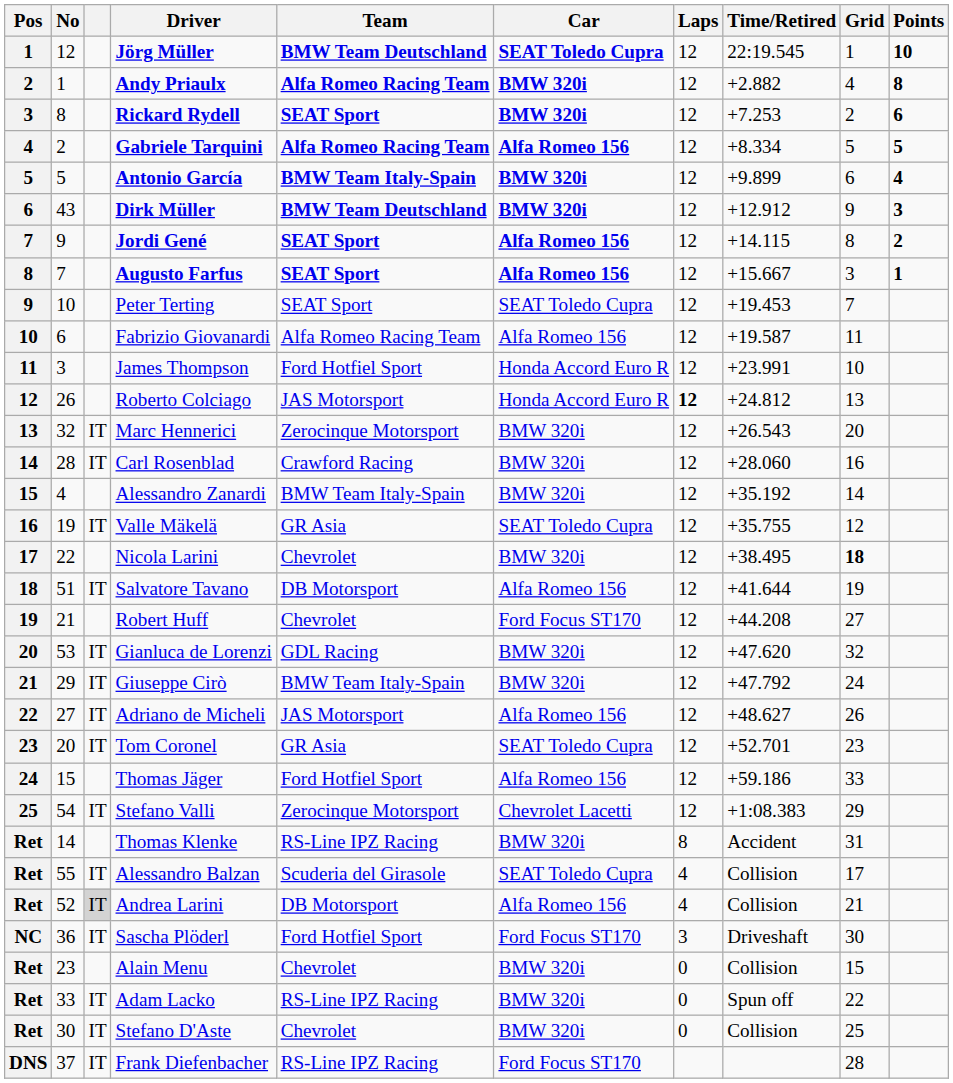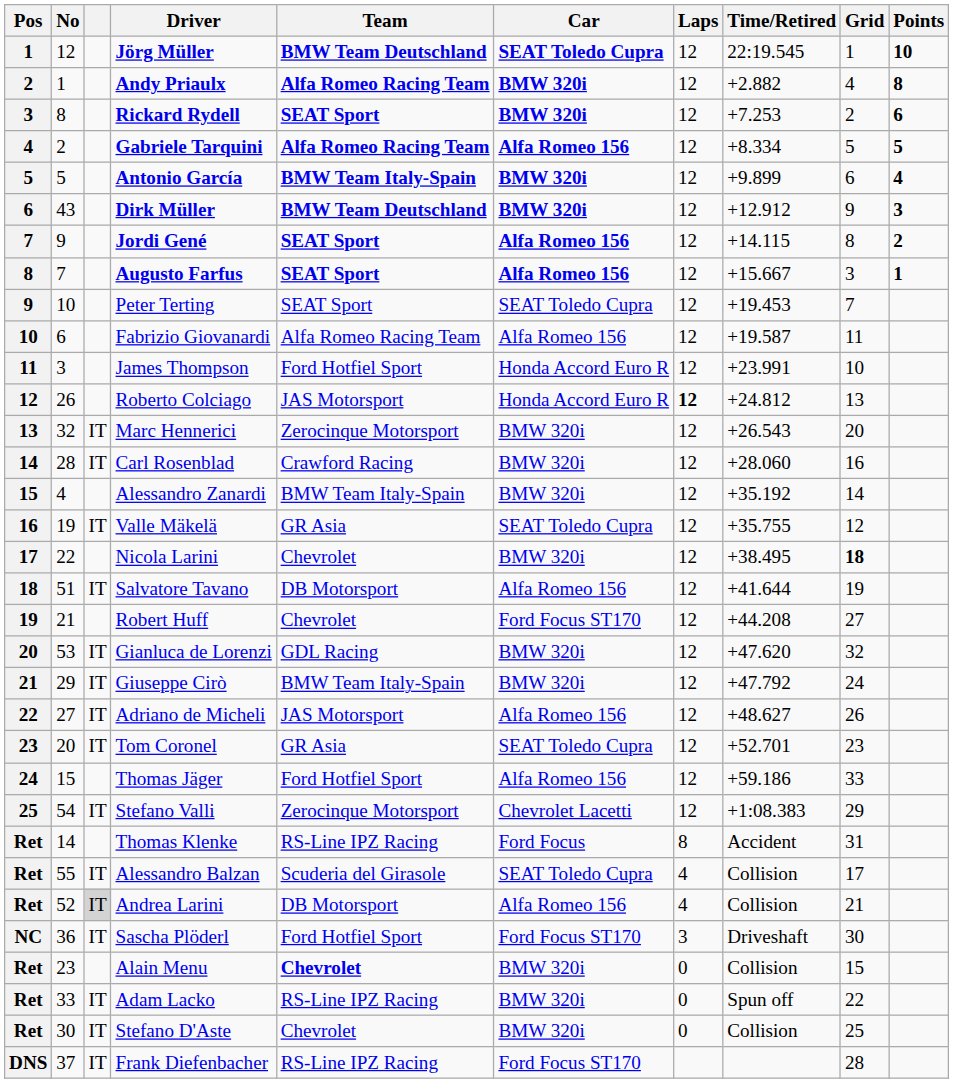Thomas Klenke | Car: BMW 320i -> Ford Focus
Alain Menu | Team: normal -> bold
